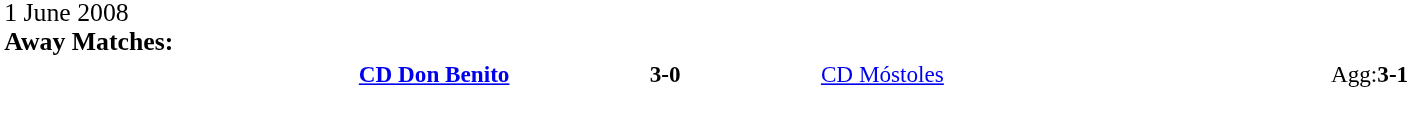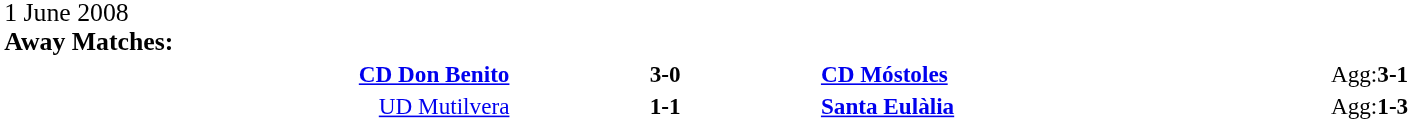CD Don Benito | column 3: normal -> bold
+ row: UD Mutilvera | 1-1 | Santa Eulàlia | Agg:1-3
